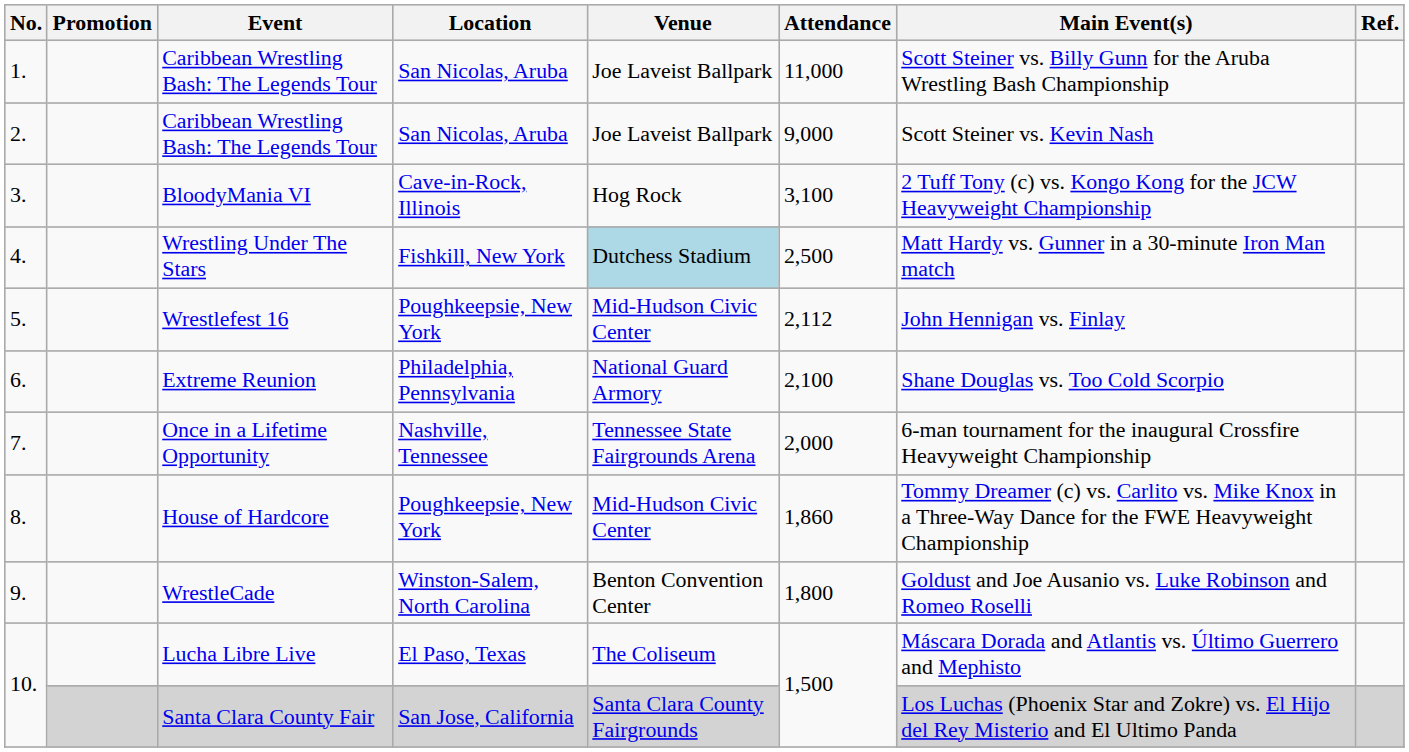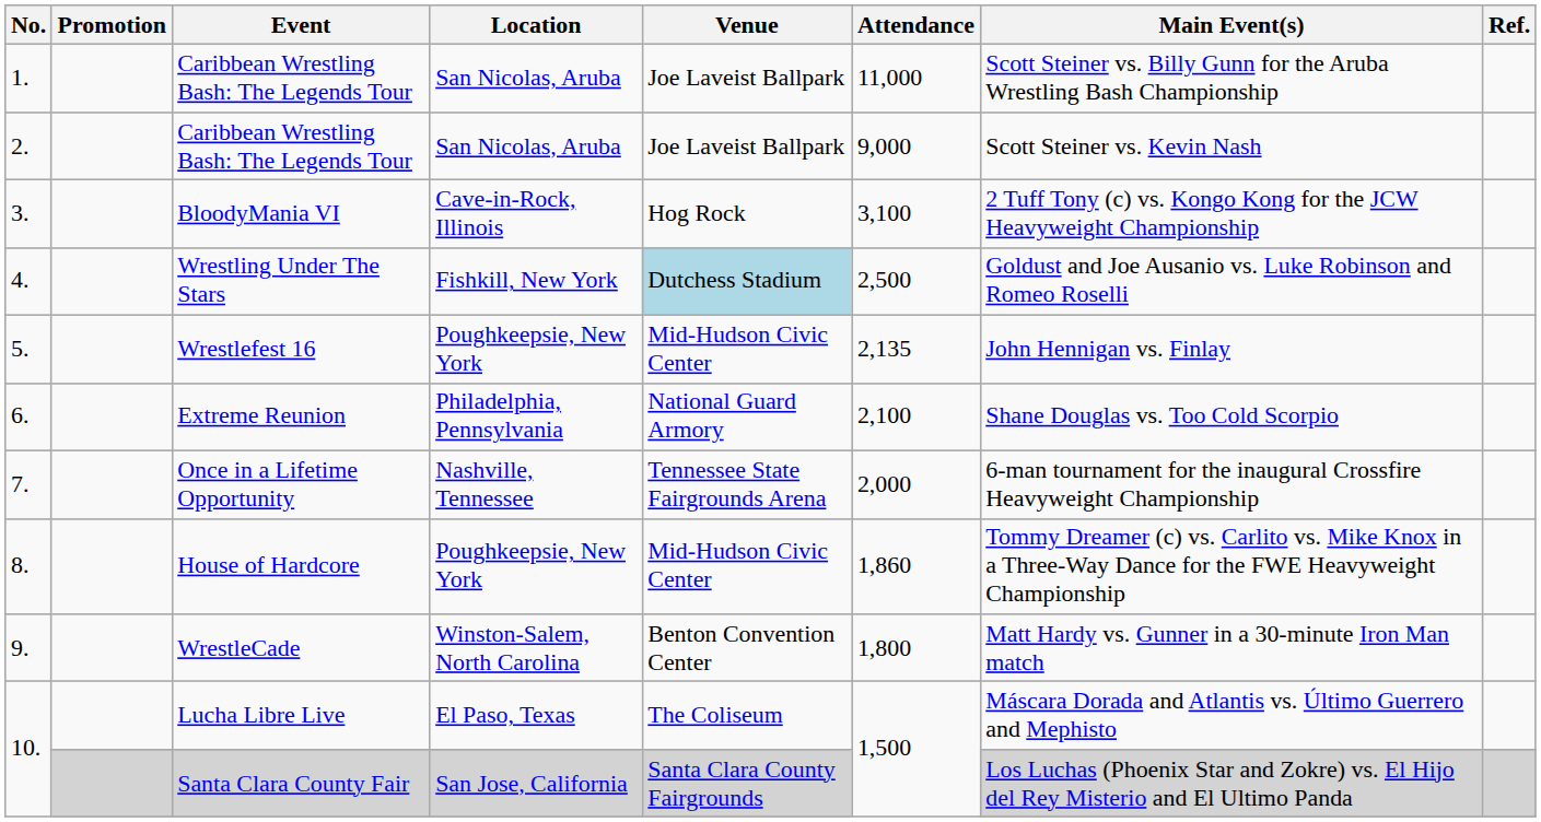Wrestling Under The Stars | Main Event(s): Matt Hardy vs. Gunner in a 30-minute Iron Man match -> Goldust and Joe Ausanio vs. Luke Robinson and Romeo Roselli
Wrestlefest 16 | Attendance: 2,112 -> 2,135
WrestleCade | Main Event(s): Goldust and Joe Ausanio vs. Luke Robinson and Romeo Roselli -> Matt Hardy vs. Gunner in a 30-minute Iron Man match
